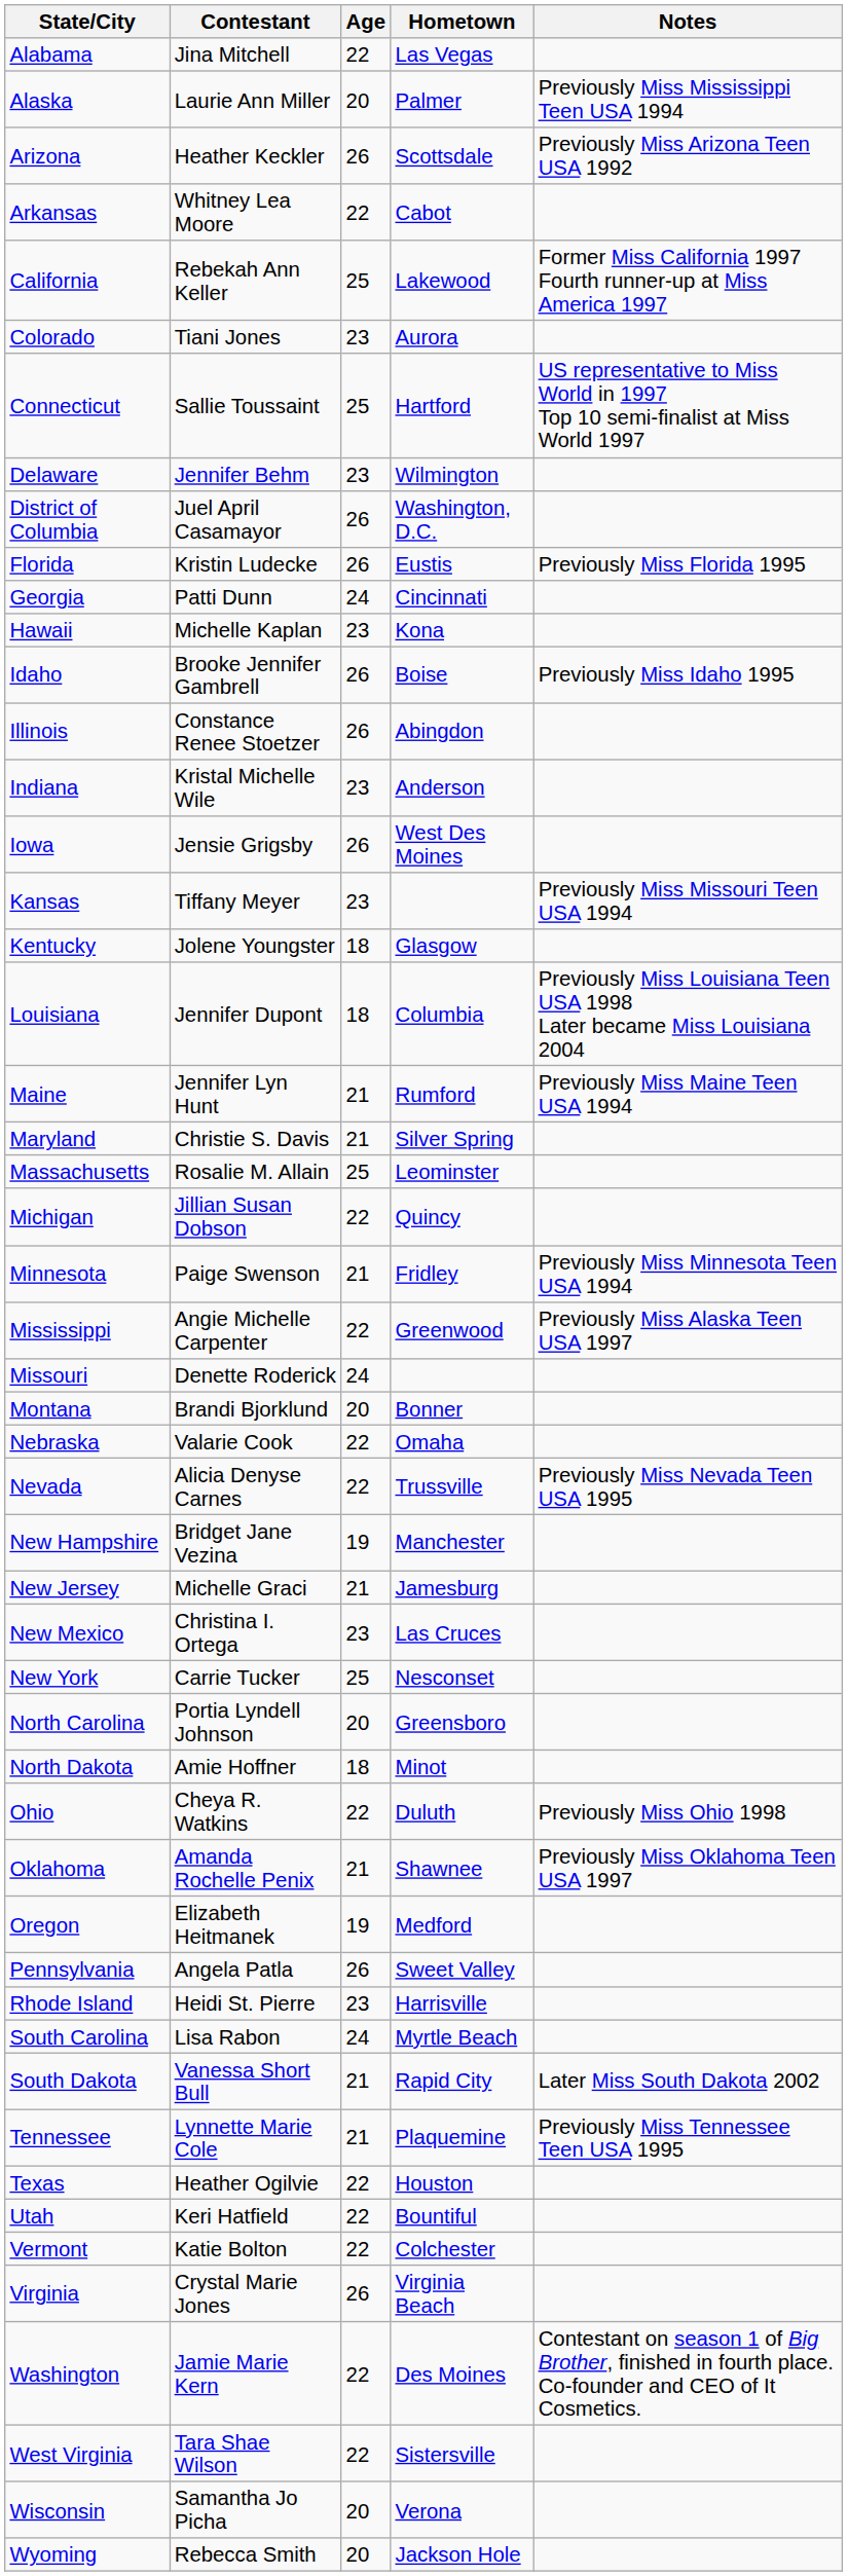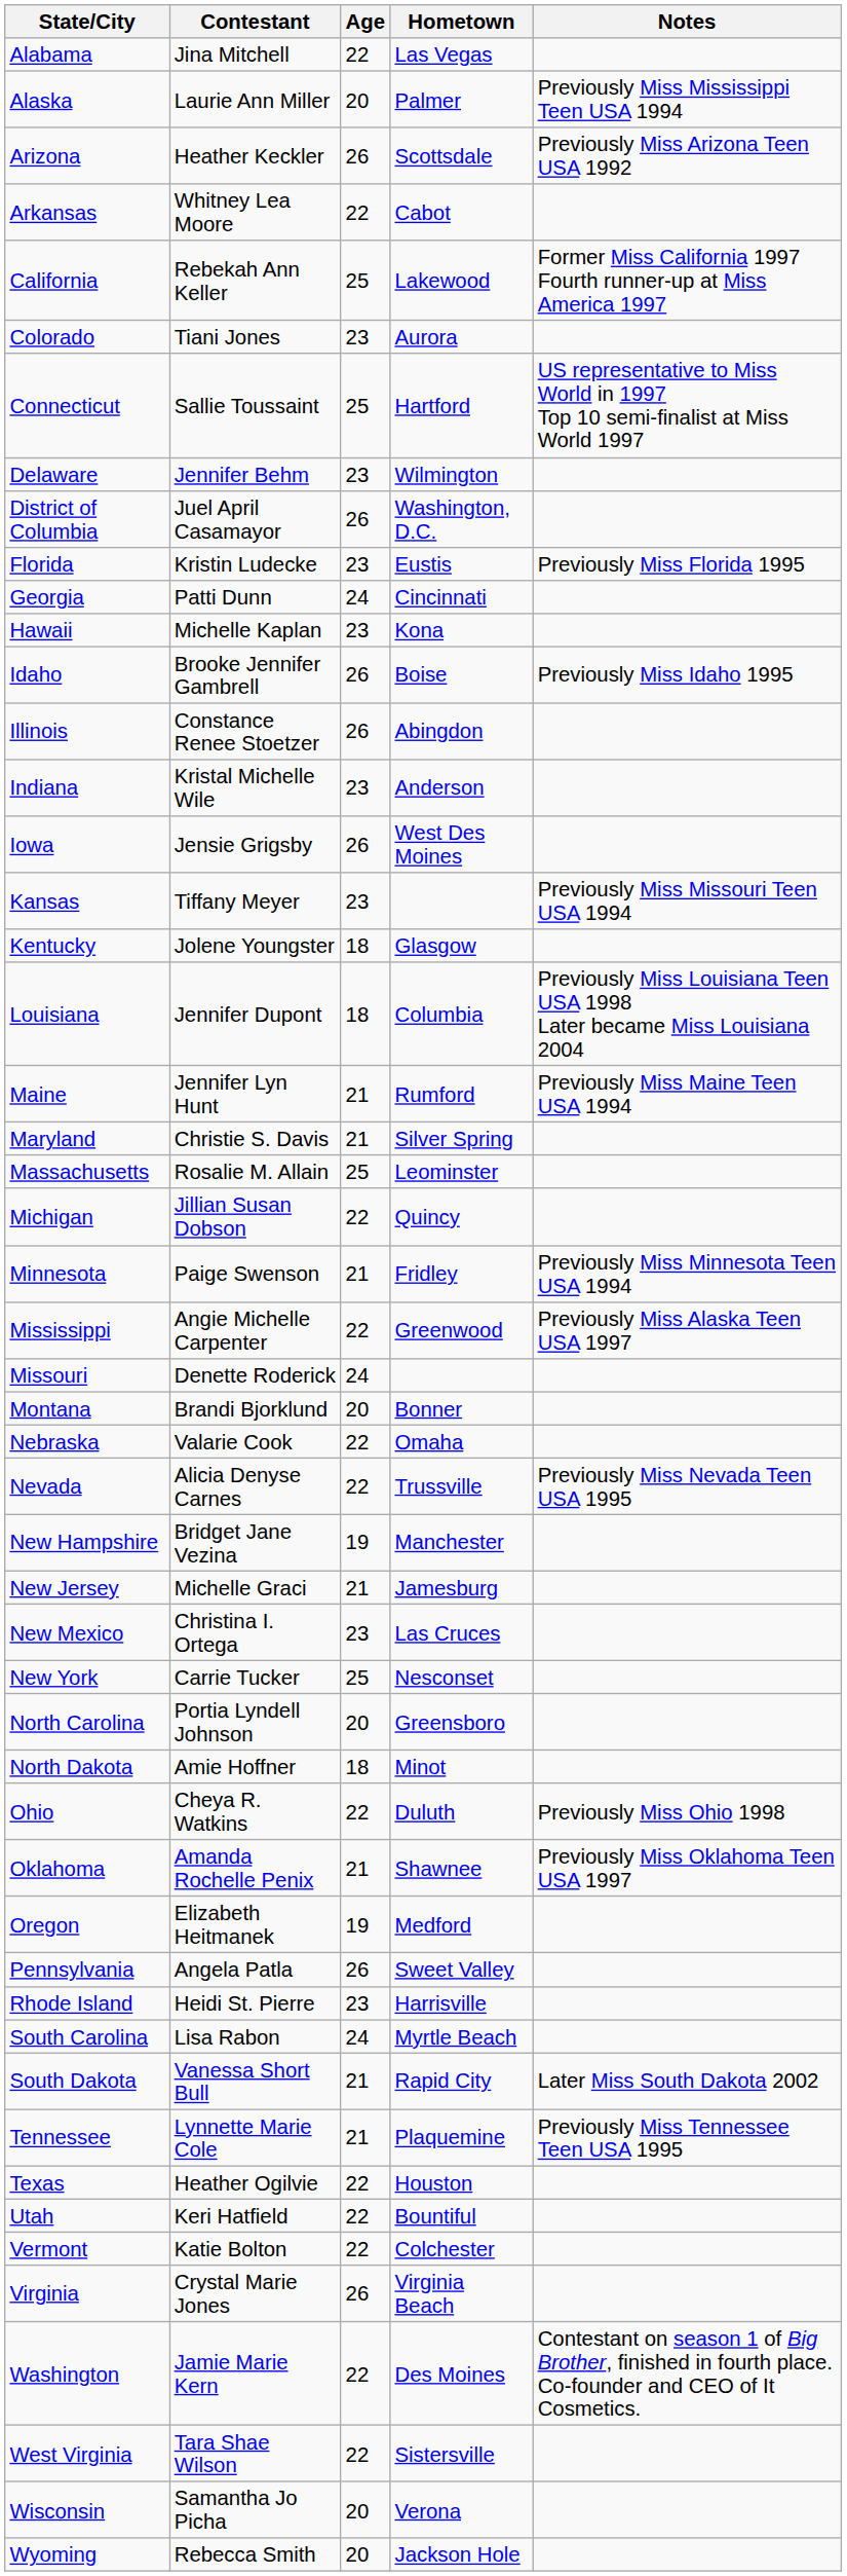Florida | Age: 26 -> 23
